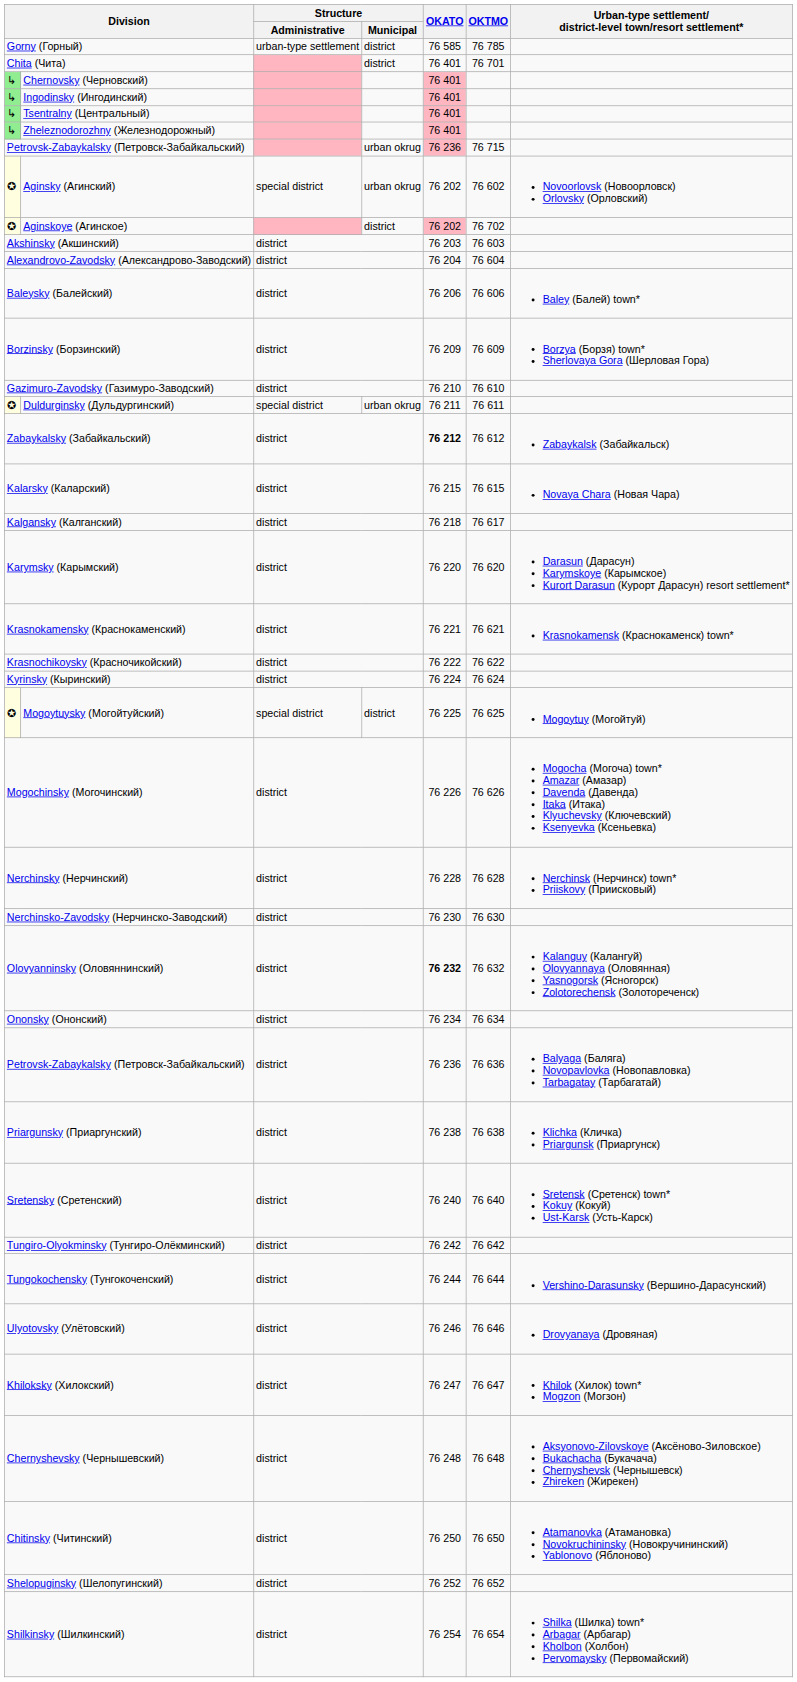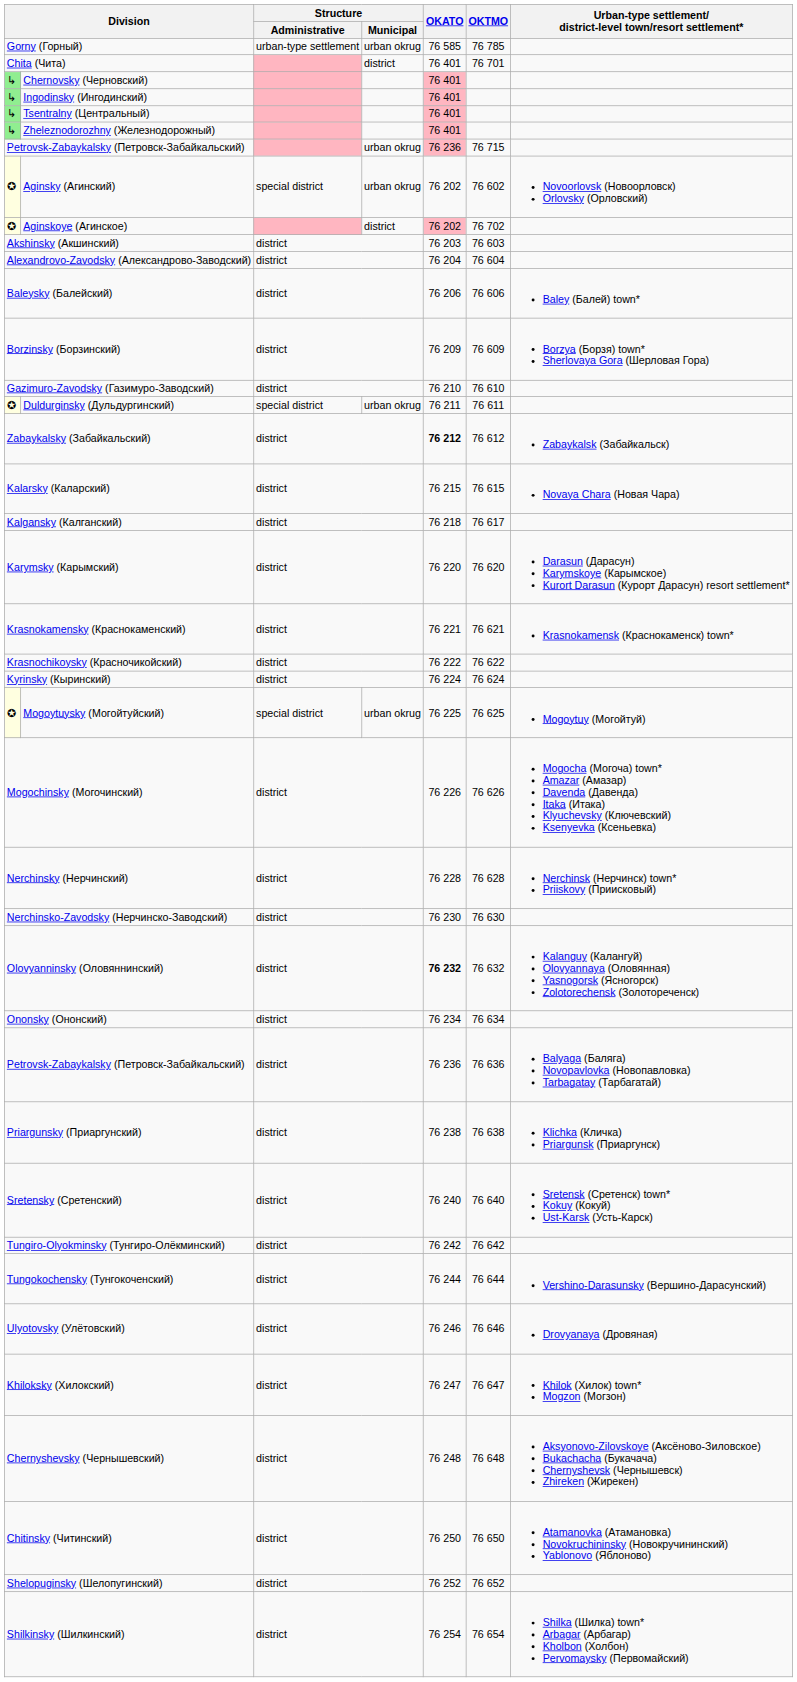Gorny (Горный) | Structure / Municipal: district -> urban okrug
Mogoytuysky (Могойтуйский) | Structure / Municipal: district -> urban okrug
